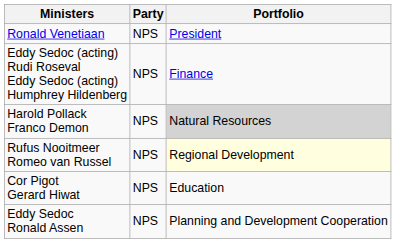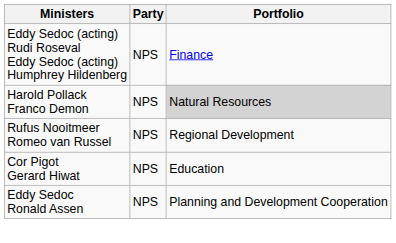- row: Ronald Venetiaan | NPS | President
Rufus Nooitmeer Romeo van Russel | Portfolio: lightyellow background -> no background
